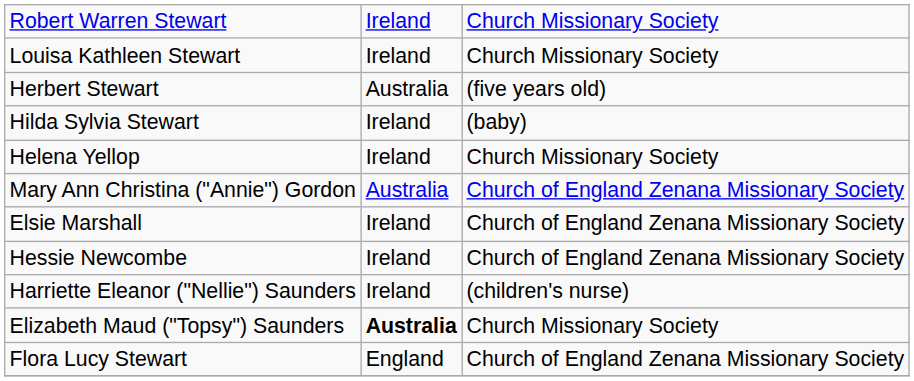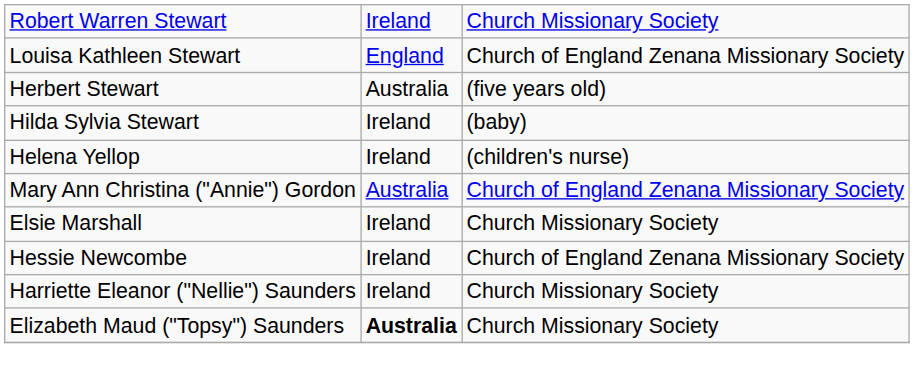Louisa Kathleen Stewart | column 2: Ireland -> England
Louisa Kathleen Stewart | column 3: Church Missionary Society -> Church of England Zenana Missionary Society
Helena Yellop | column 3: Church Missionary Society -> (children's nurse)
Elsie Marshall | column 3: Church of England Zenana Missionary Society -> Church Missionary Society
Harriette Eleanor ("Nellie") Saunders | column 3: (children's nurse) -> Church Missionary Society
- row: Flora Lucy Stewart | England | Church of England Zenana Missionary Society
